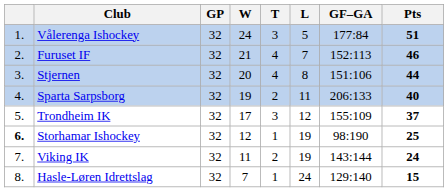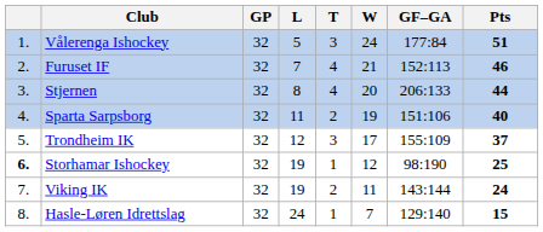columns swapped: W <-> L
Stjernen | GF–GA: 151:106 -> 206:133
Sparta Sarpsborg | GF–GA: 206:133 -> 151:106
